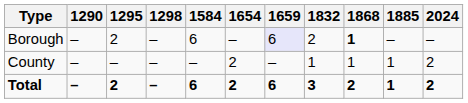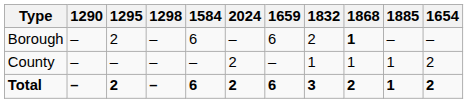columns swapped: 1654 <-> 2024
Borough | 1659: lavender background -> no background
